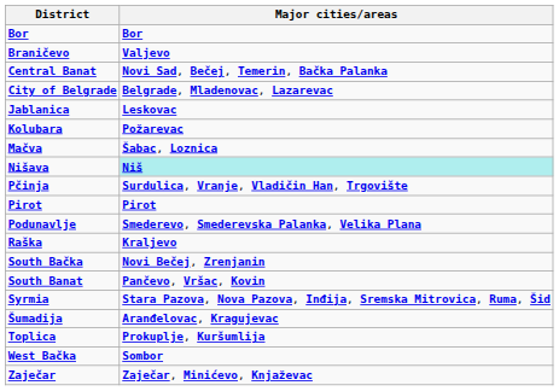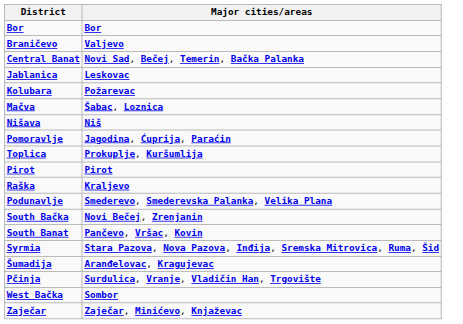- row: City of Belgrade | Belgrade, Mladenovac, Lazarevac
Nišava | Major cities/areas: paleturquoise background -> no background
+ row: Pomoravlje | Jagodina, Ćuprija, Paraćin
rows swapped: Pčinja <-> Toplica
rows swapped: Podunavlje <-> Raška
